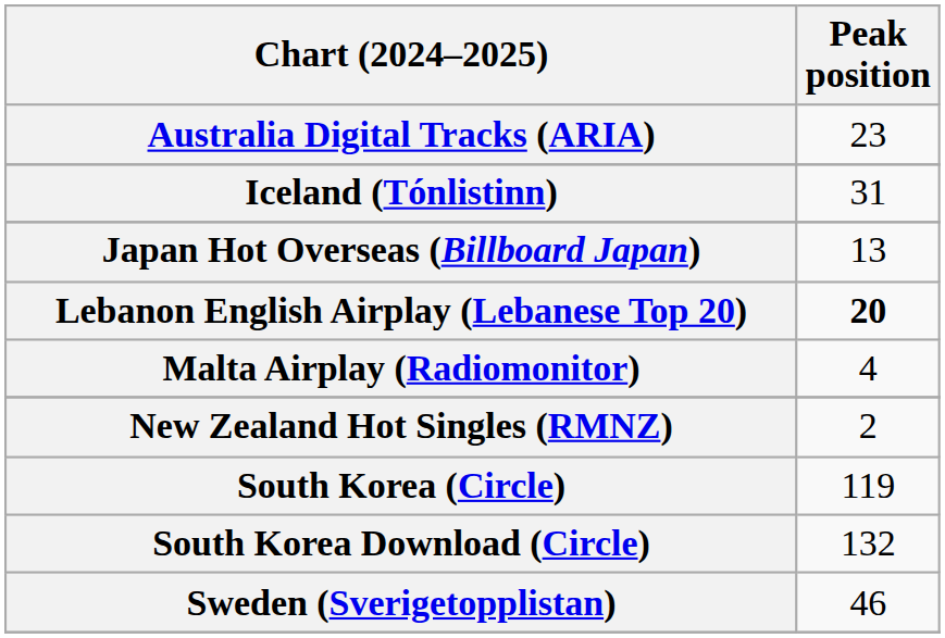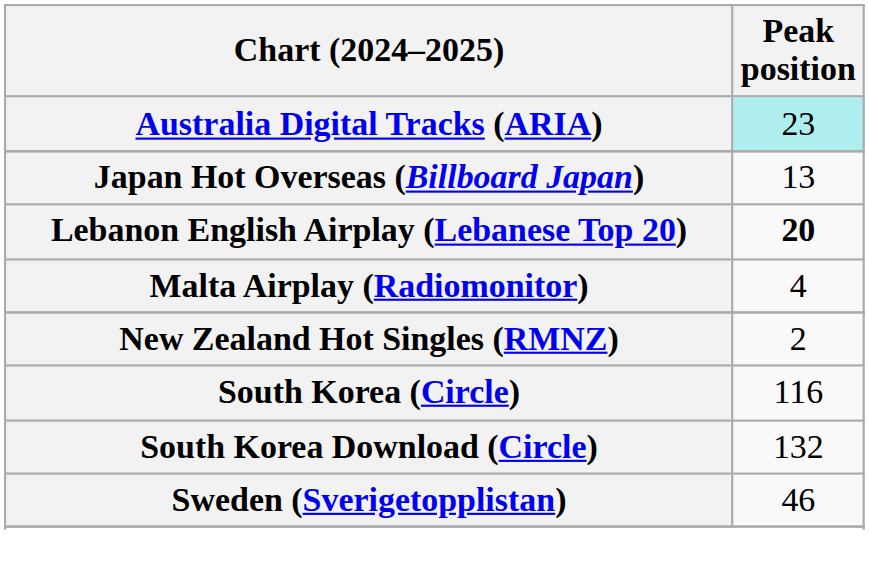Australia Digital Tracks (ARIA) | Peak position: no background -> paleturquoise background
- row: Iceland (Tónlistinn) | 31
South Korea (Circle) | Peak position: 119 -> 116
